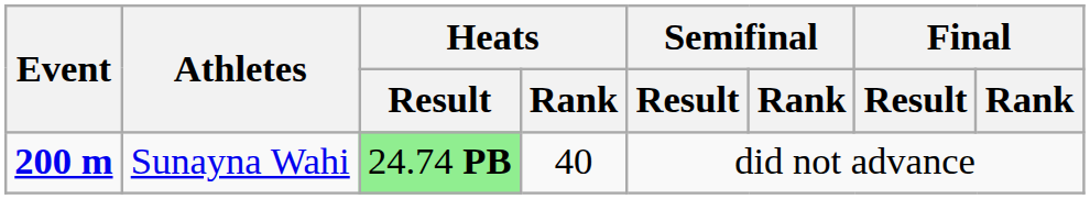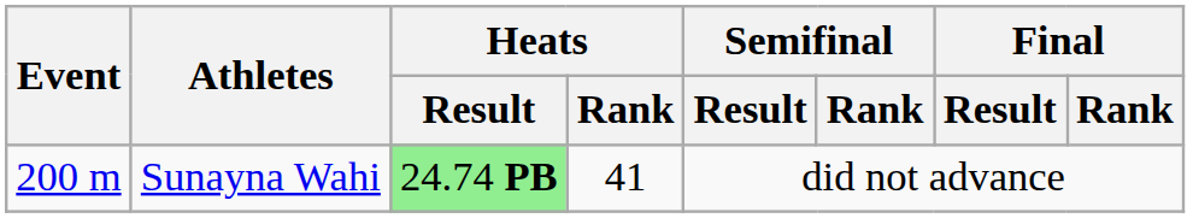Sunayna Wahi | Event: bold -> normal
Sunayna Wahi | Heats / Rank: 40 -> 41
